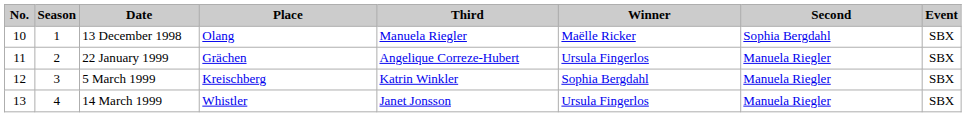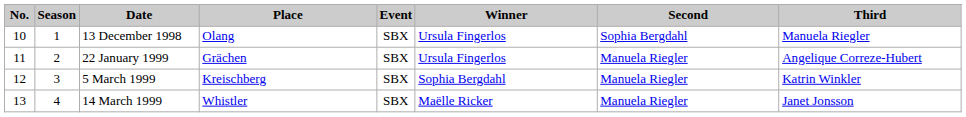columns swapped: Event <-> Third
13 December 1998 | Winner: Maëlle Ricker -> Ursula Fingerlos
14 March 1999 | Winner: Ursula Fingerlos -> Maëlle Ricker
